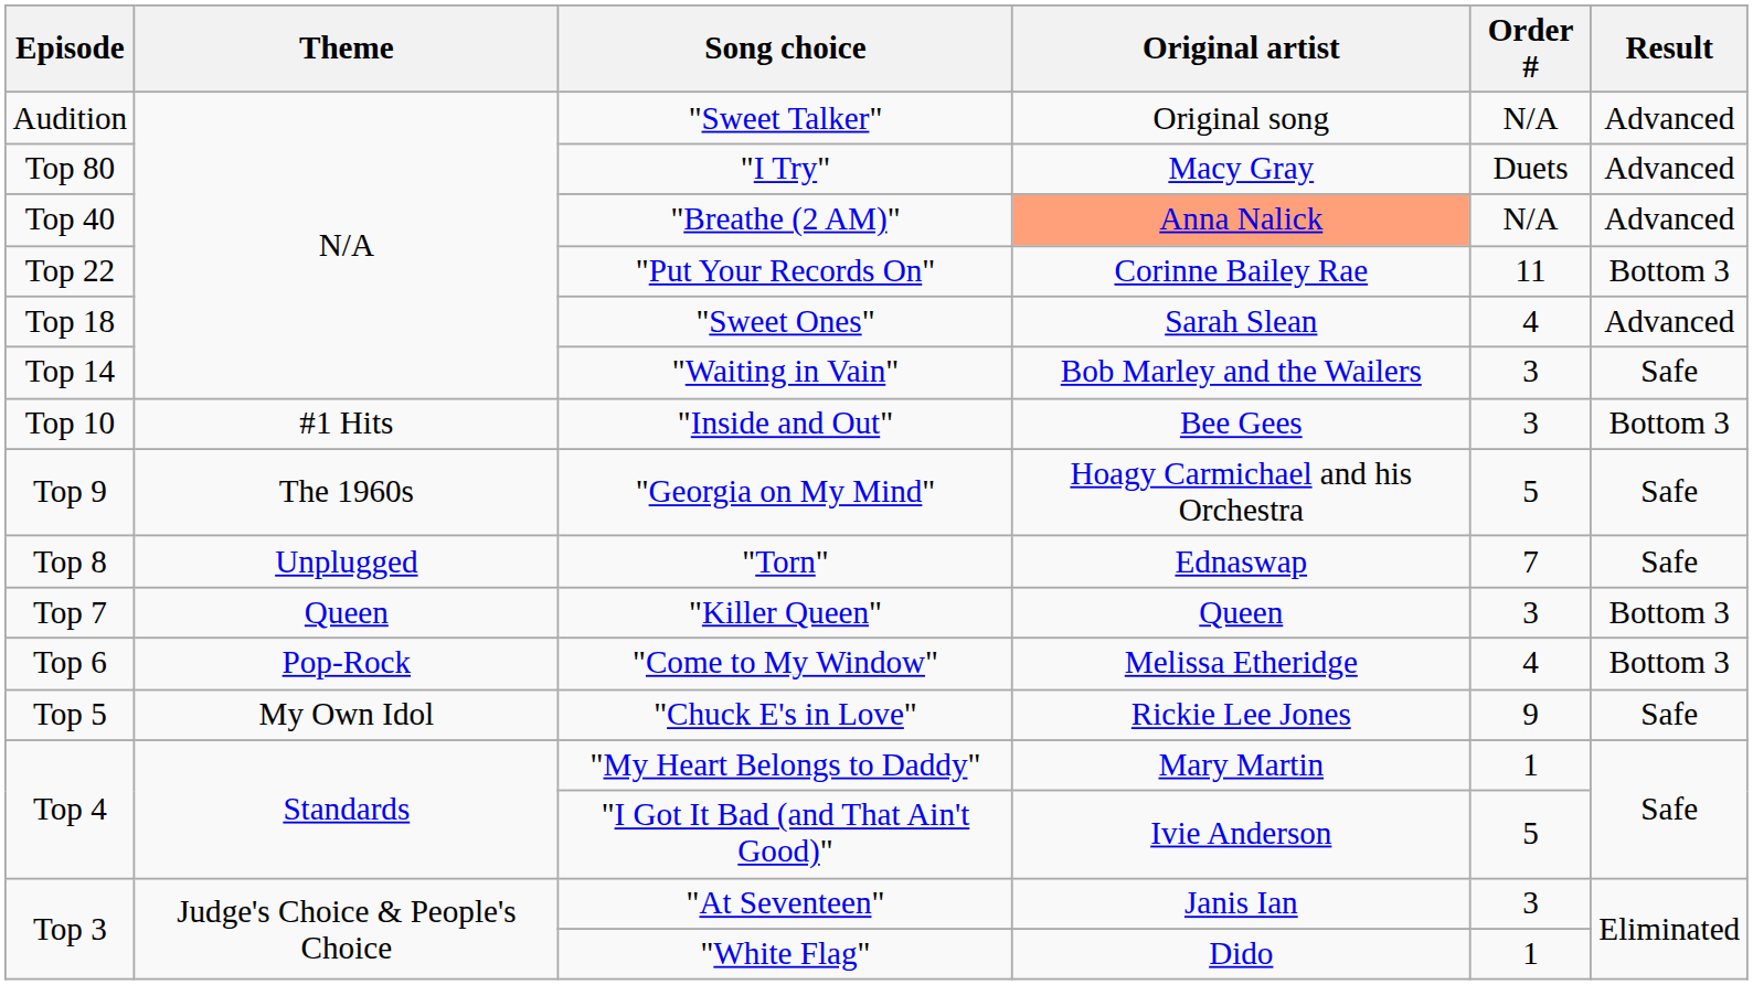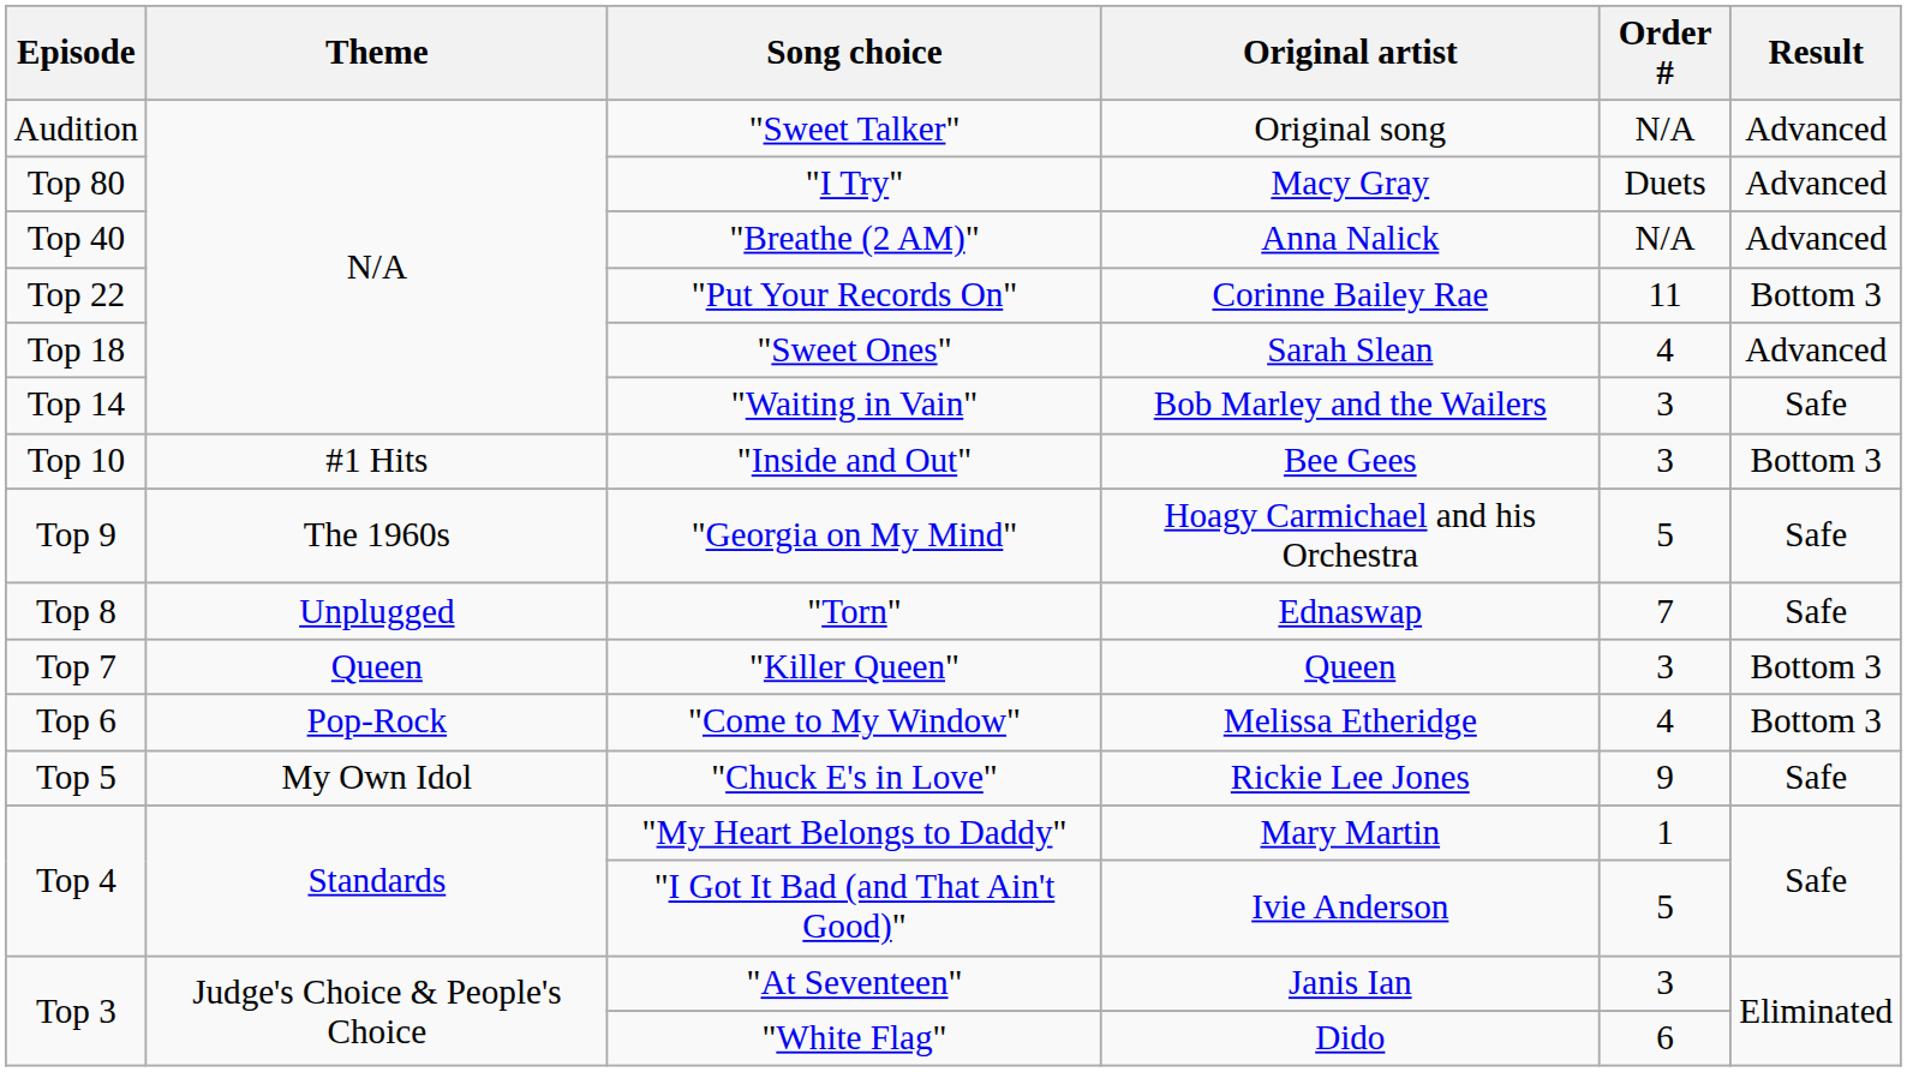"Breathe (2 AM)" | Original artist: lightsalmon background -> no background
"White Flag" | Order #: 1 -> 6
